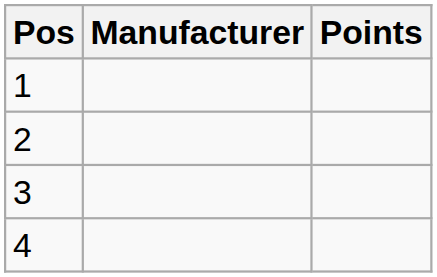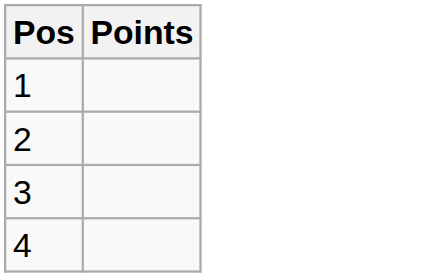- column: Manufacturer
